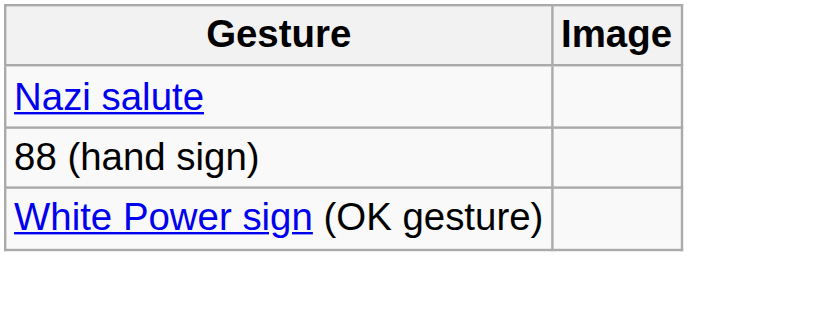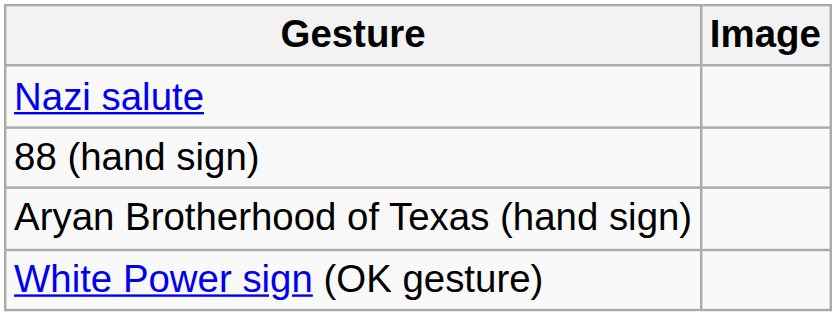+ row: Aryan Brotherhood of Texas (hand sign)
